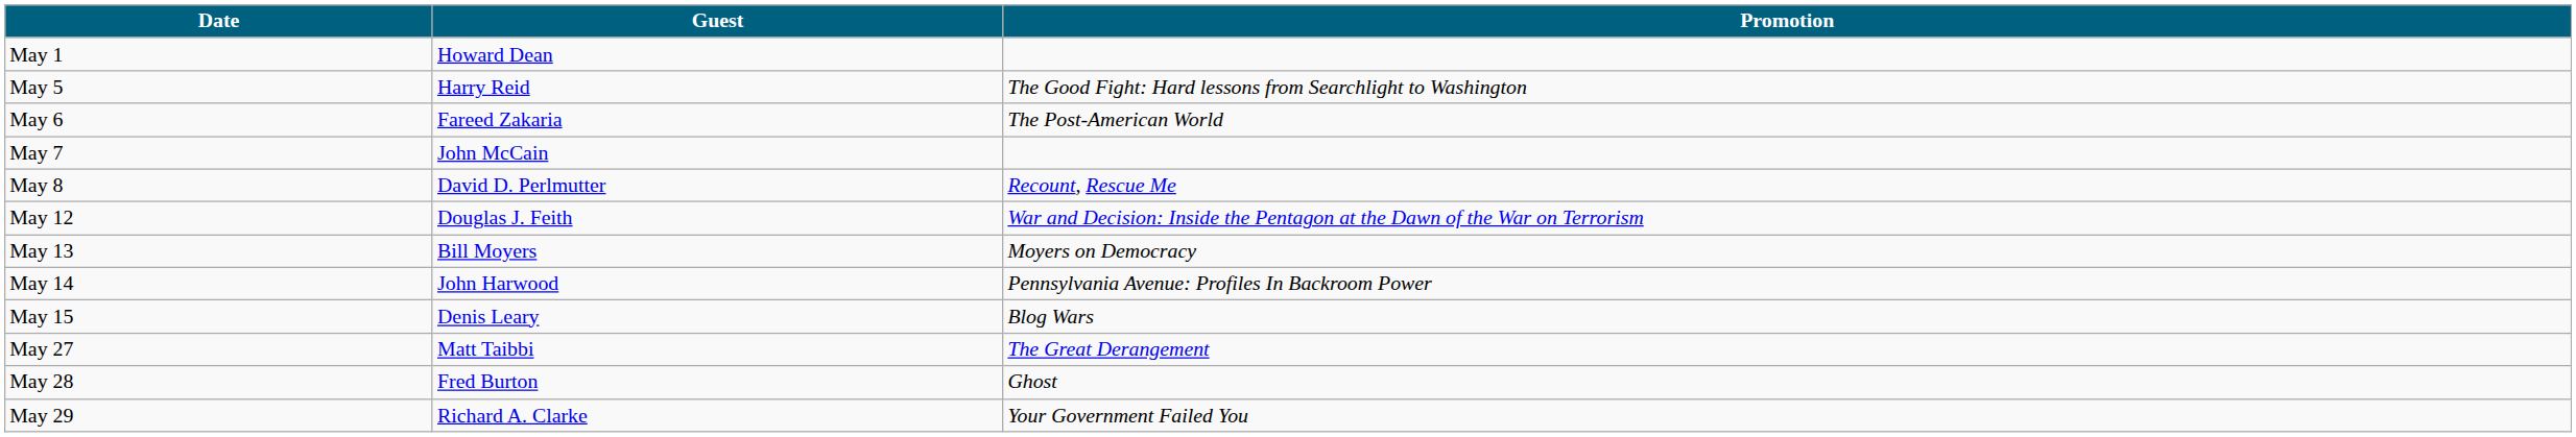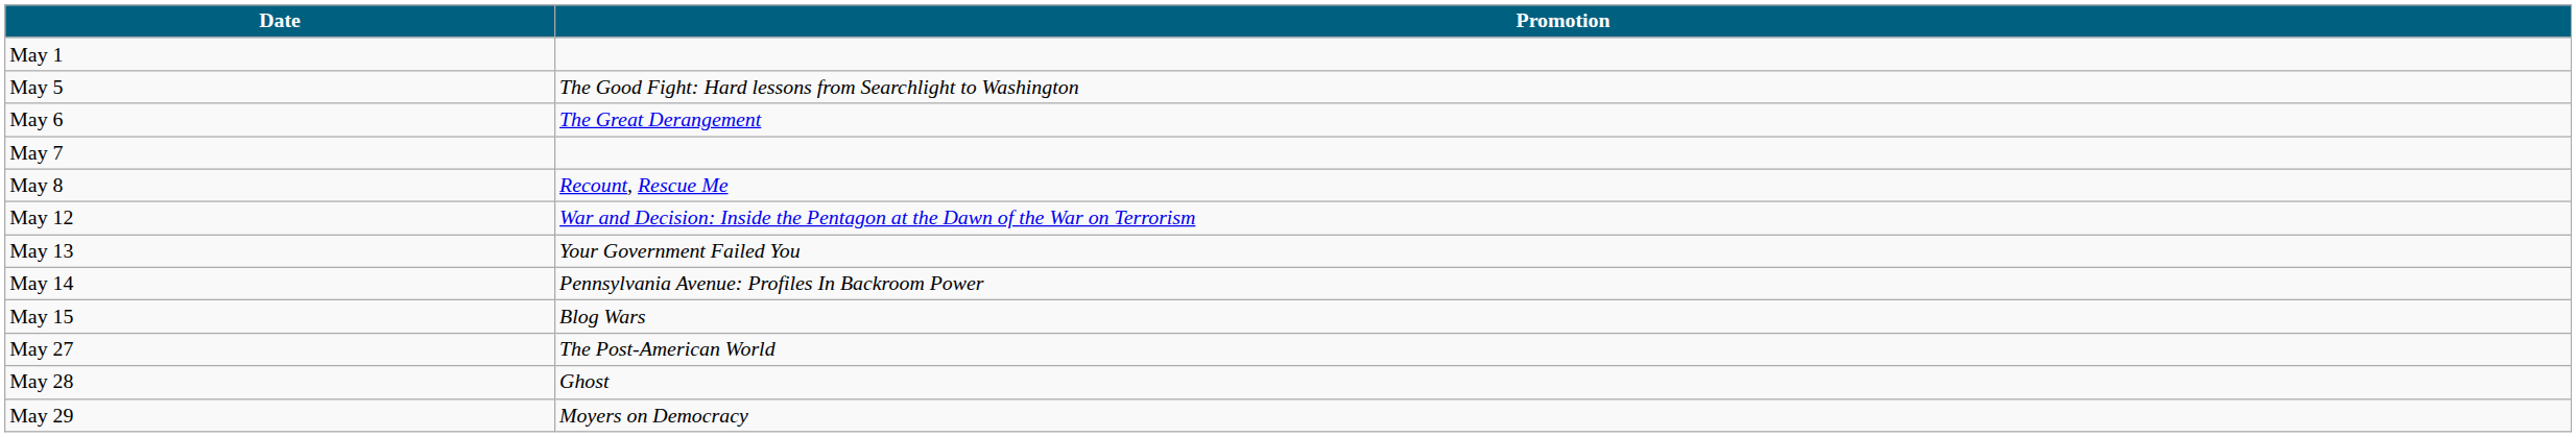- column: Guest | Howard Dean | Harry Reid | Fareed Zakaria | John McCain | David D. Perlmutter | Douglas J. Feith | Bill Moyers | John Harwood | Denis Leary | Matt Taibbi | Fred Burton | Richard A. Clarke
May 6 | Promotion: The Post-American World -> The Great Derangement
May 13 | Promotion: Moyers on Democracy -> Your Government Failed You
May 27 | Promotion: The Great Derangement -> The Post-American World
May 29 | Promotion: Your Government Failed You -> Moyers on Democracy
